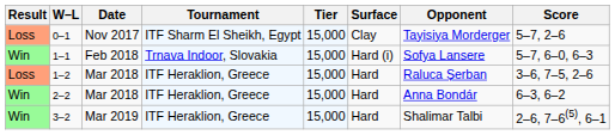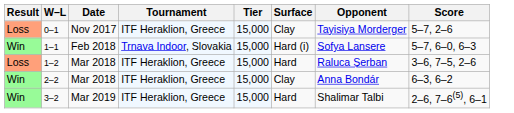0–1 | Tournament: ITF Sharm El Sheikh, Egypt -> ITF Heraklion, Greece
2–2 | Surface: Hard -> Clay
